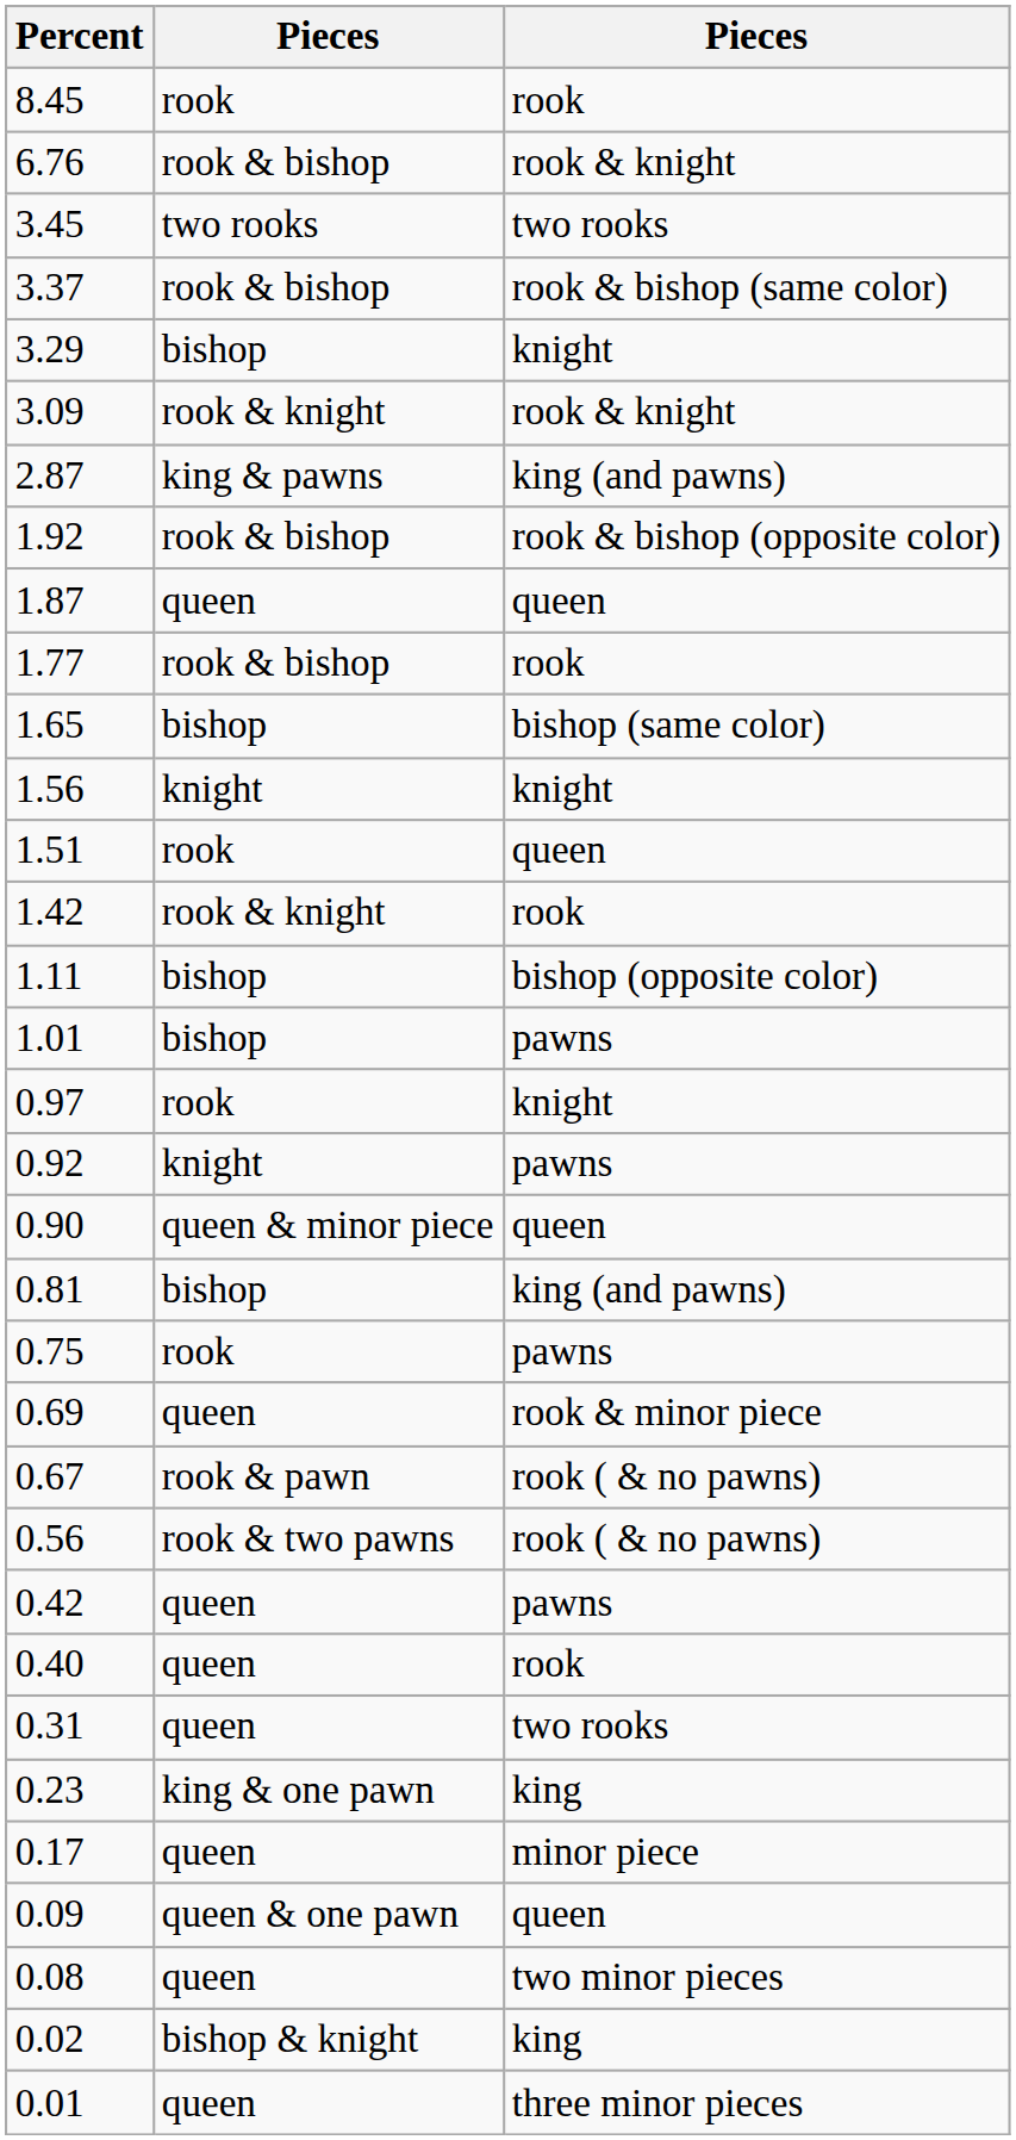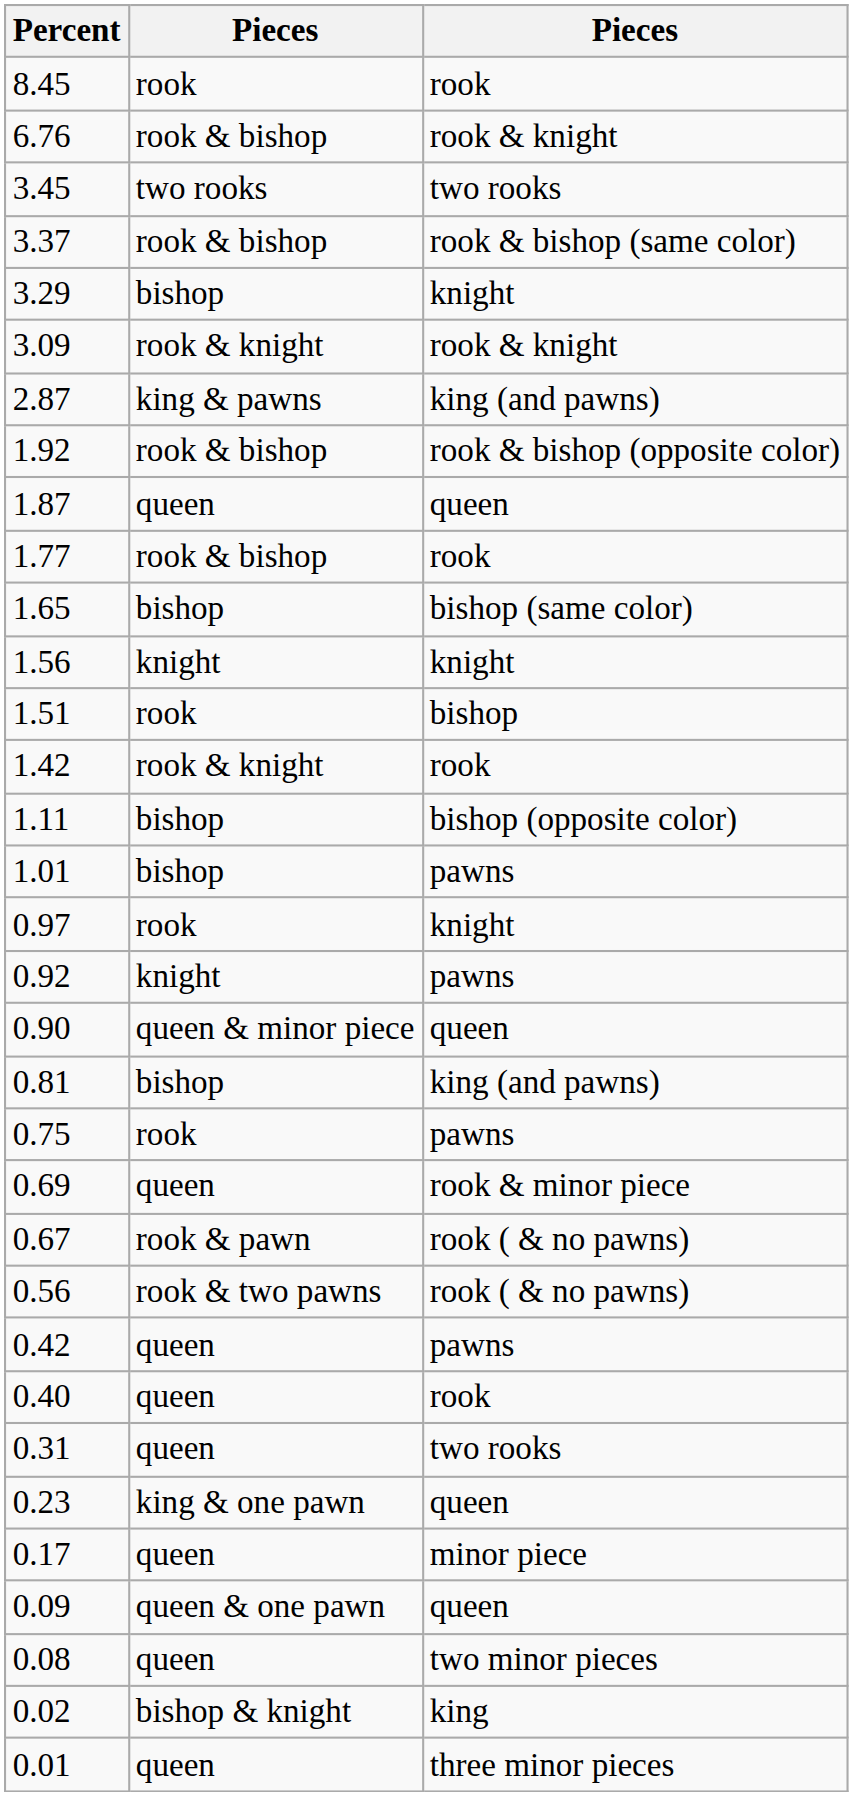1.51 | column 3: queen -> bishop
0.23 | column 3: king -> queen
